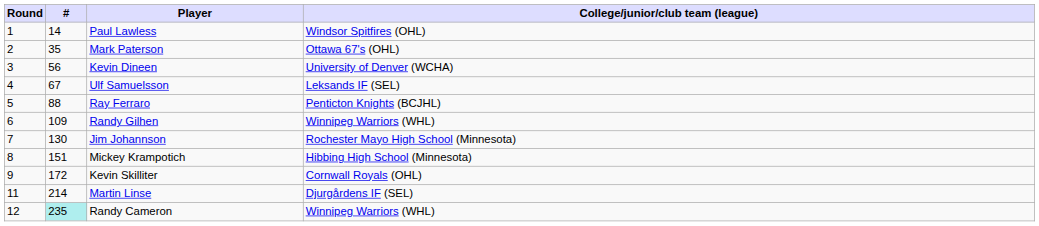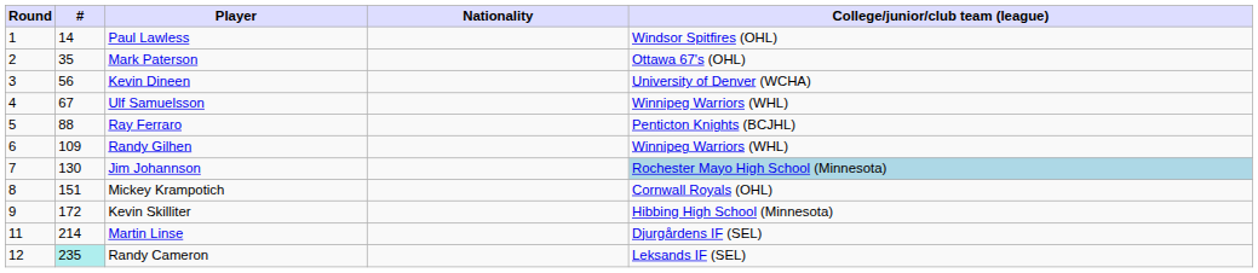+ column: Nationality
Ulf Samuelsson | College/junior/club team (league): Leksands IF (SEL) -> Winnipeg Warriors (WHL)
Jim Johannson | College/junior/club team (league): no background -> lightblue background
Mickey Krampotich | College/junior/club team (league): Hibbing High School (Minnesota) -> Cornwall Royals (OHL)
Kevin Skilliter | College/junior/club team (league): Cornwall Royals (OHL) -> Hibbing High School (Minnesota)
Randy Cameron | College/junior/club team (league): Winnipeg Warriors (WHL) -> Leksands IF (SEL)
